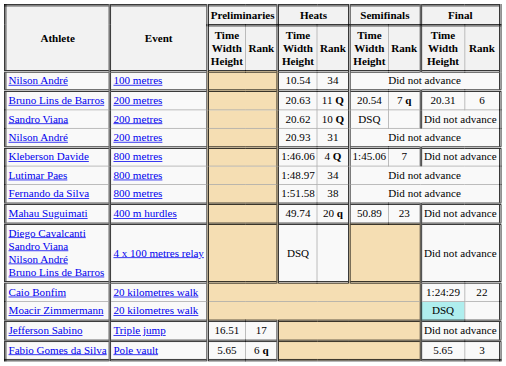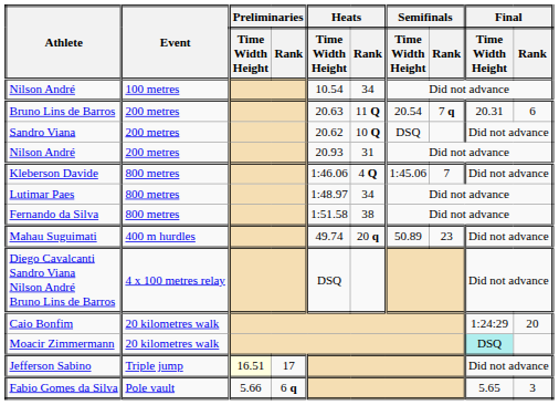Caio Bonfim | Final / Rank: 22 -> 20
Jefferson Sabino | Preliminaries / Time Width Height: no background -> lightyellow background
Fabio Gomes da Silva | Preliminaries / Time Width Height: 5.65 -> 5.66
